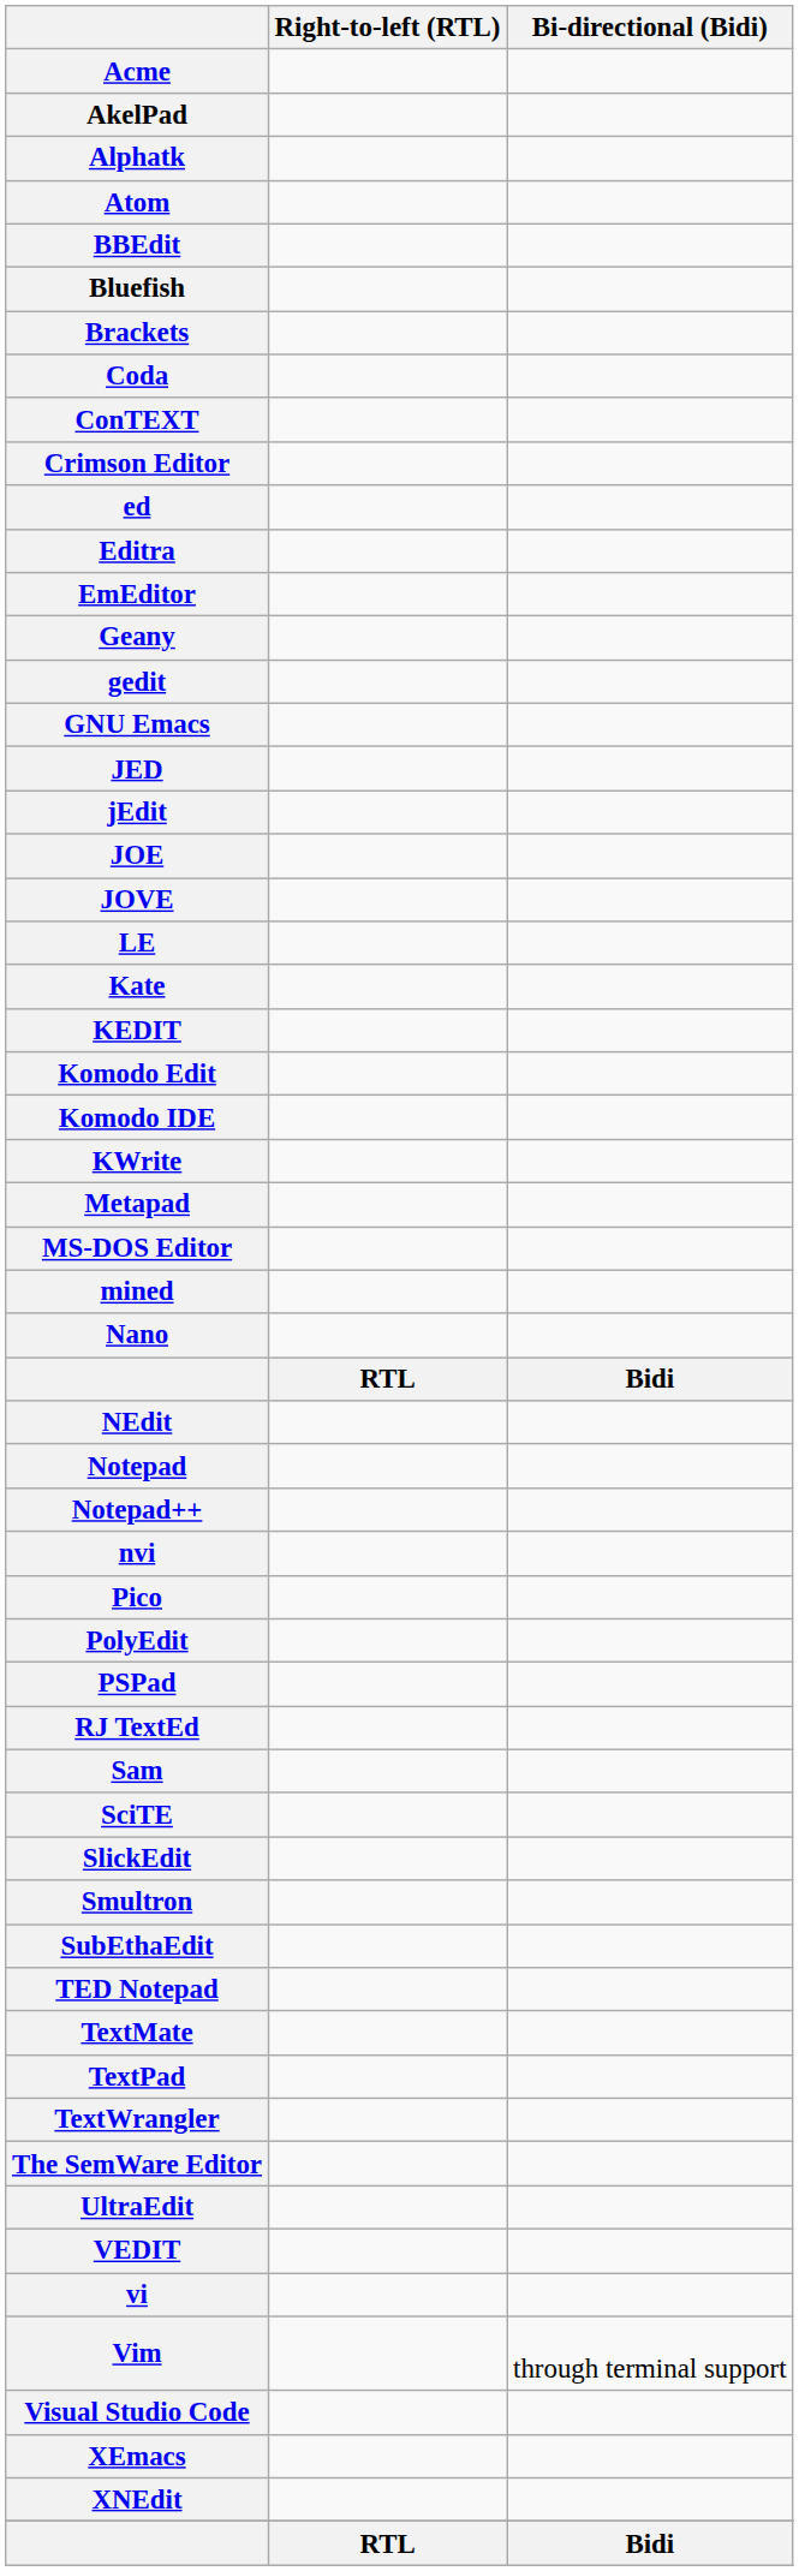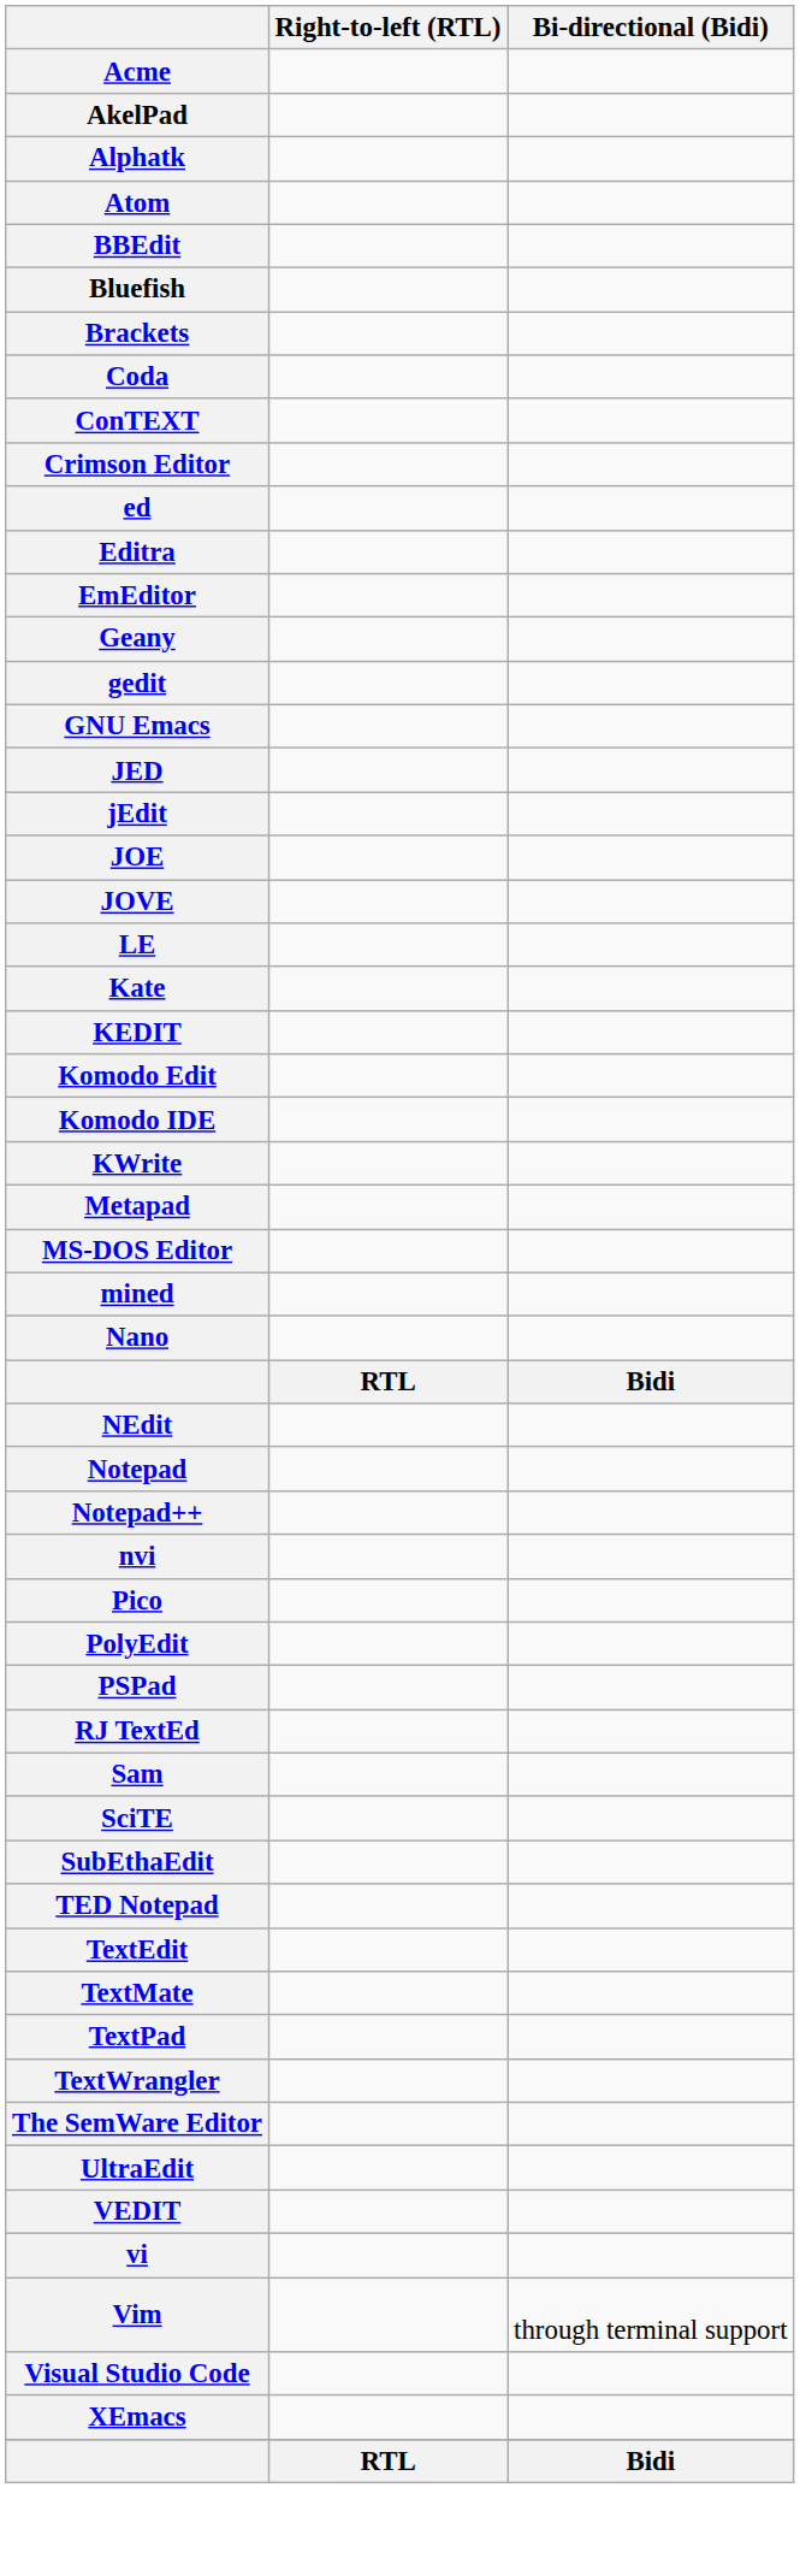- row: SlickEdit
- row: Smultron
+ row: TextEdit
- row: XNEdit
